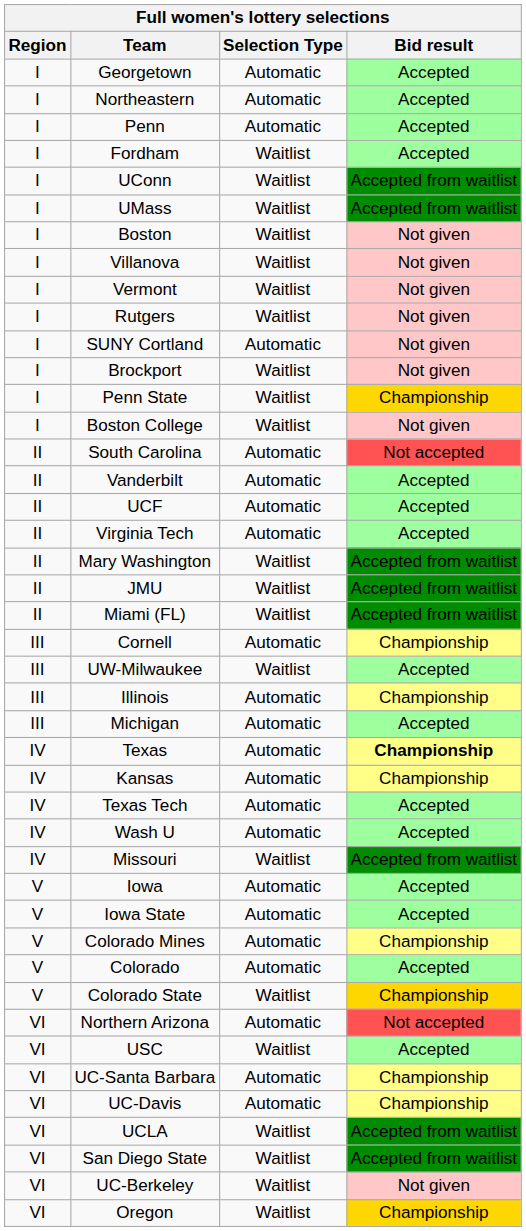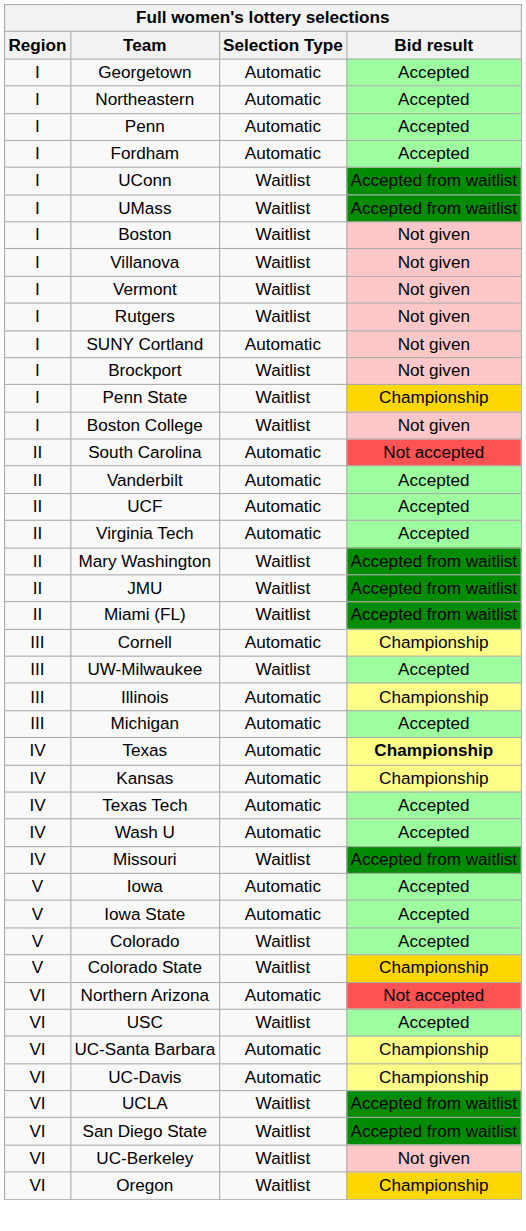Fordham | Selection Type: Waitlist -> Automatic
- row: V | Colorado Mines | Automatic | Championship
Colorado | Selection Type: Automatic -> Waitlist
